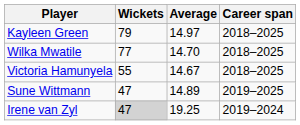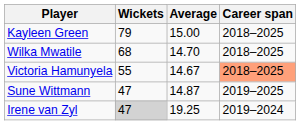Kayleen Green | Average: 14.97 -> 15.00
Wilka Mwatile | Wickets: 77 -> 68
Victoria Hamunyela | Career span: no background -> lightsalmon background
Sune Wittmann | Average: 14.89 -> 14.87
